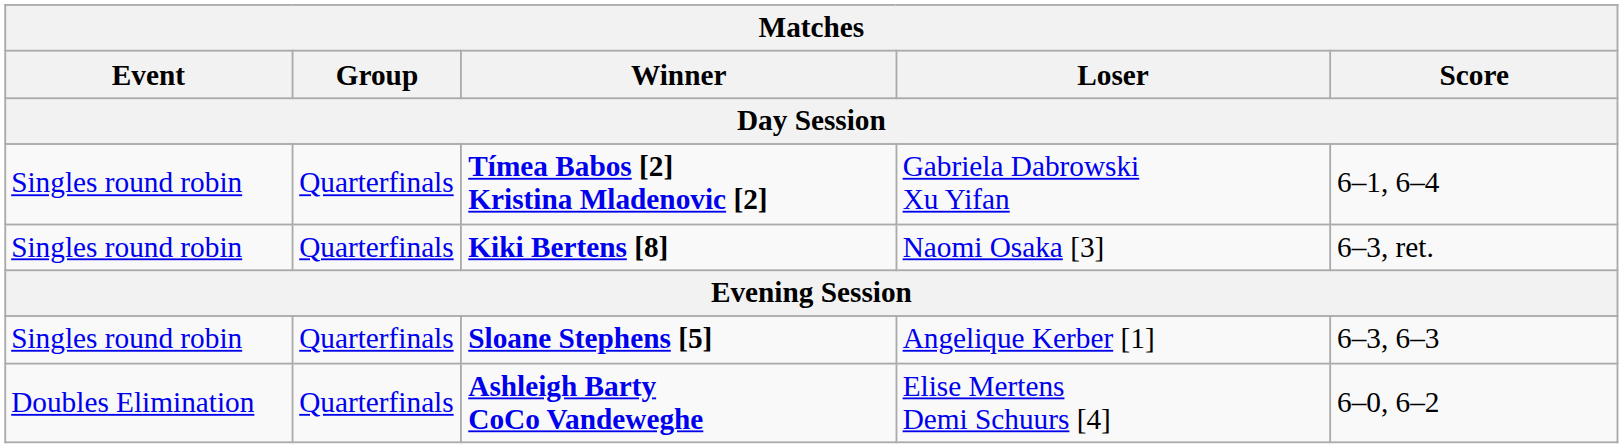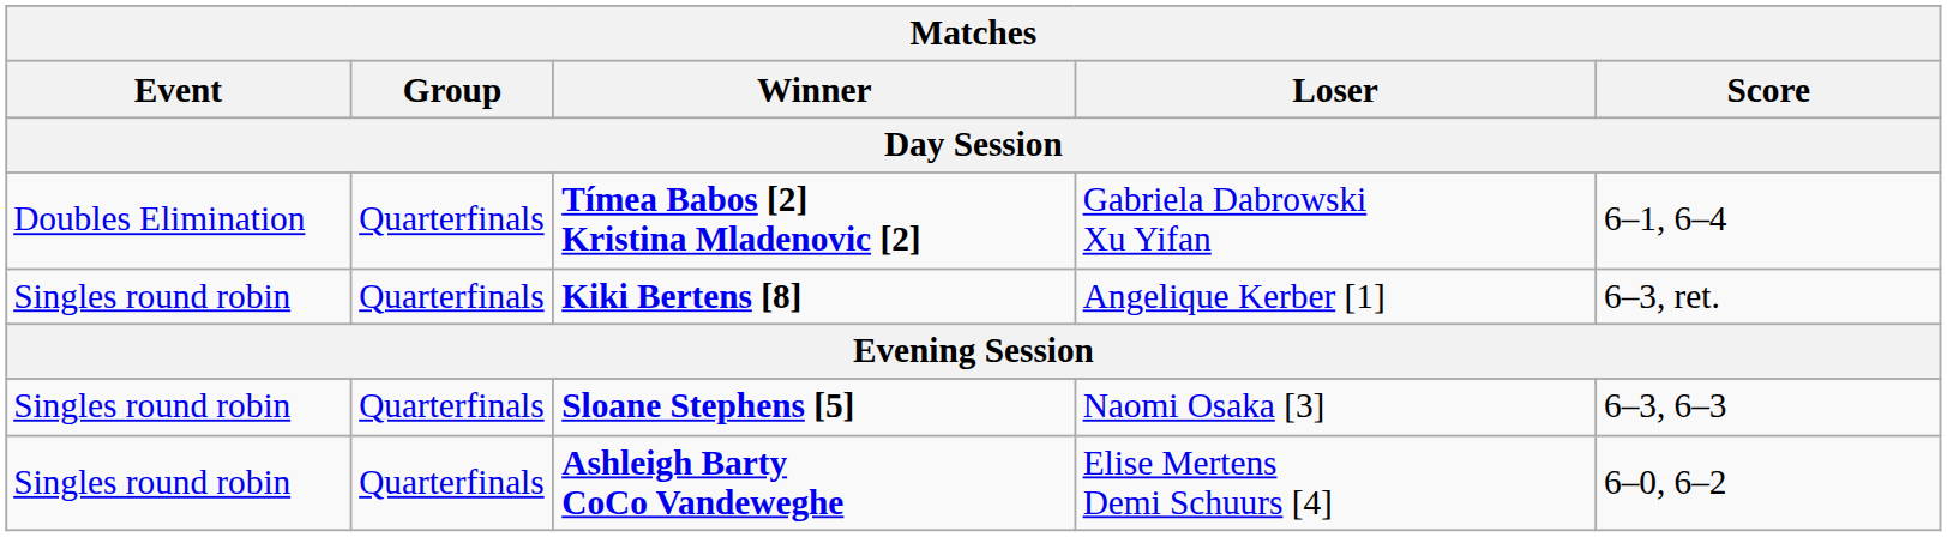Tímea Babos [2] Kristina Mladenovic [2] | Matches / Event: Singles round robin -> Doubles Elimination
Kiki Bertens [8] | Matches / Loser: Naomi Osaka [3] -> Angelique Kerber [1]
Sloane Stephens [5] | Matches / Loser: Angelique Kerber [1] -> Naomi Osaka [3]
Ashleigh Barty CoCo Vandeweghe | Matches / Event: Doubles Elimination -> Singles round robin
